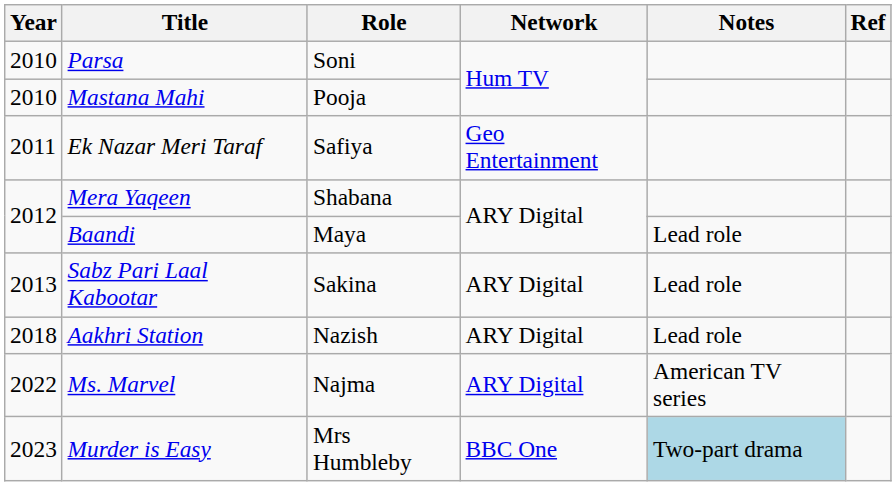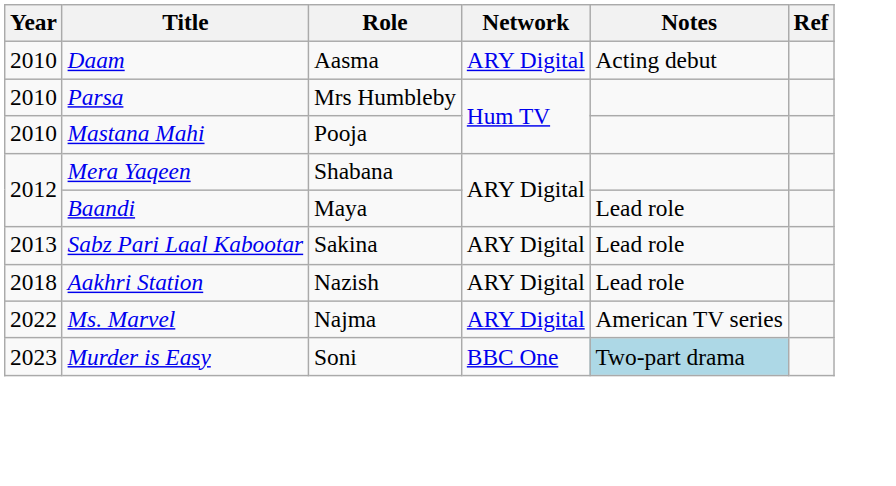+ row: 2010 | Daam | Aasma | ARY Digital | Acting debut
Parsa | Role: Soni -> Mrs Humbleby
- row: 2011 | Ek Nazar Meri Taraf | Safiya | Geo Entertainment
Murder is Easy | Role: Mrs Humbleby -> Soni
